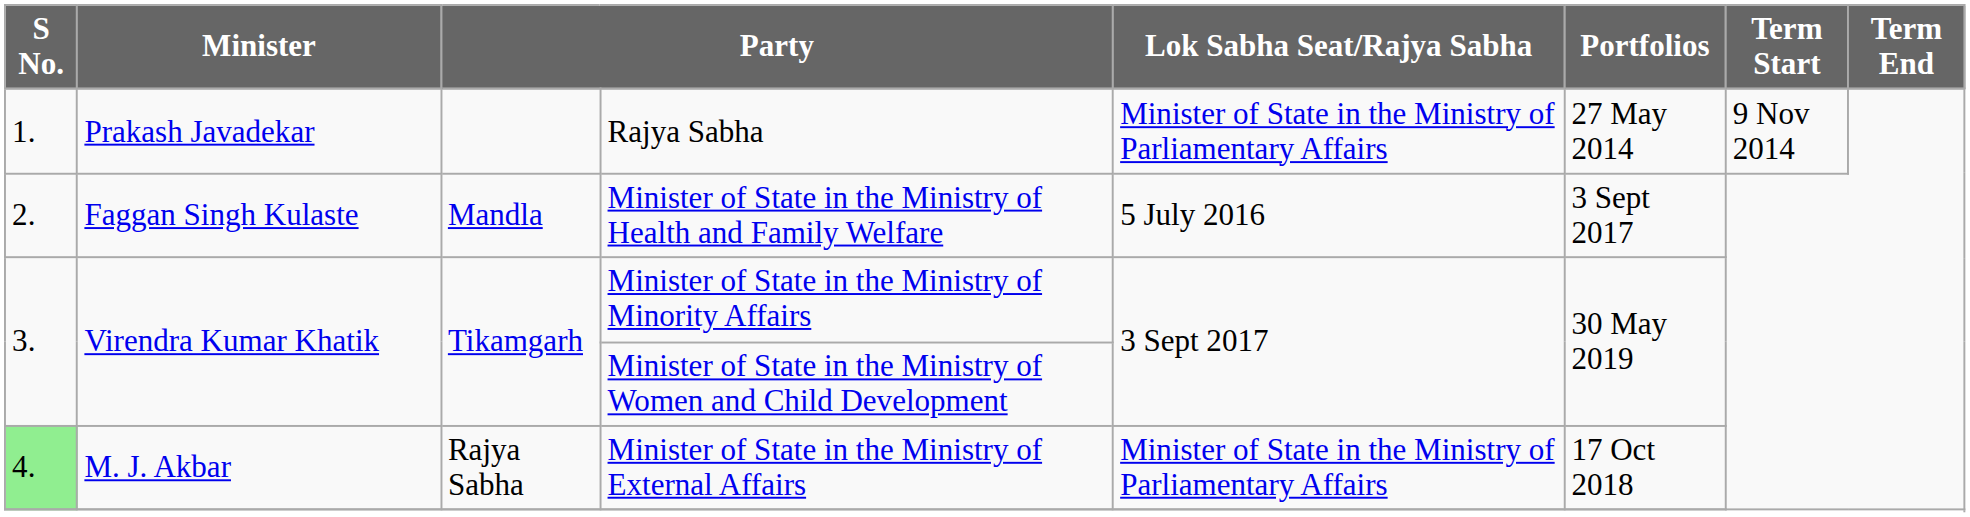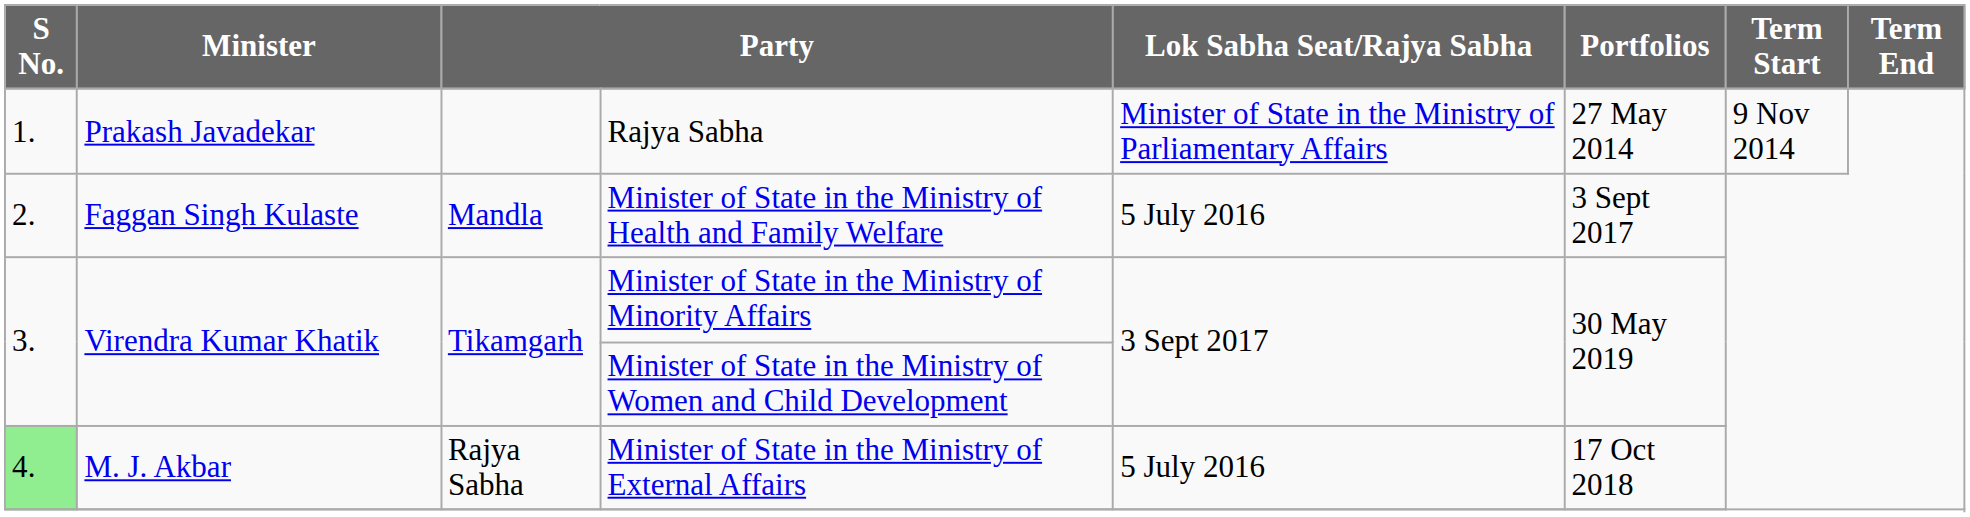Minister of State in the Ministry of External Affairs | Lok Sabha Seat/Rajya Sabha: Minister of State in the Ministry of Parliamentary Affairs -> 5 July 2016
